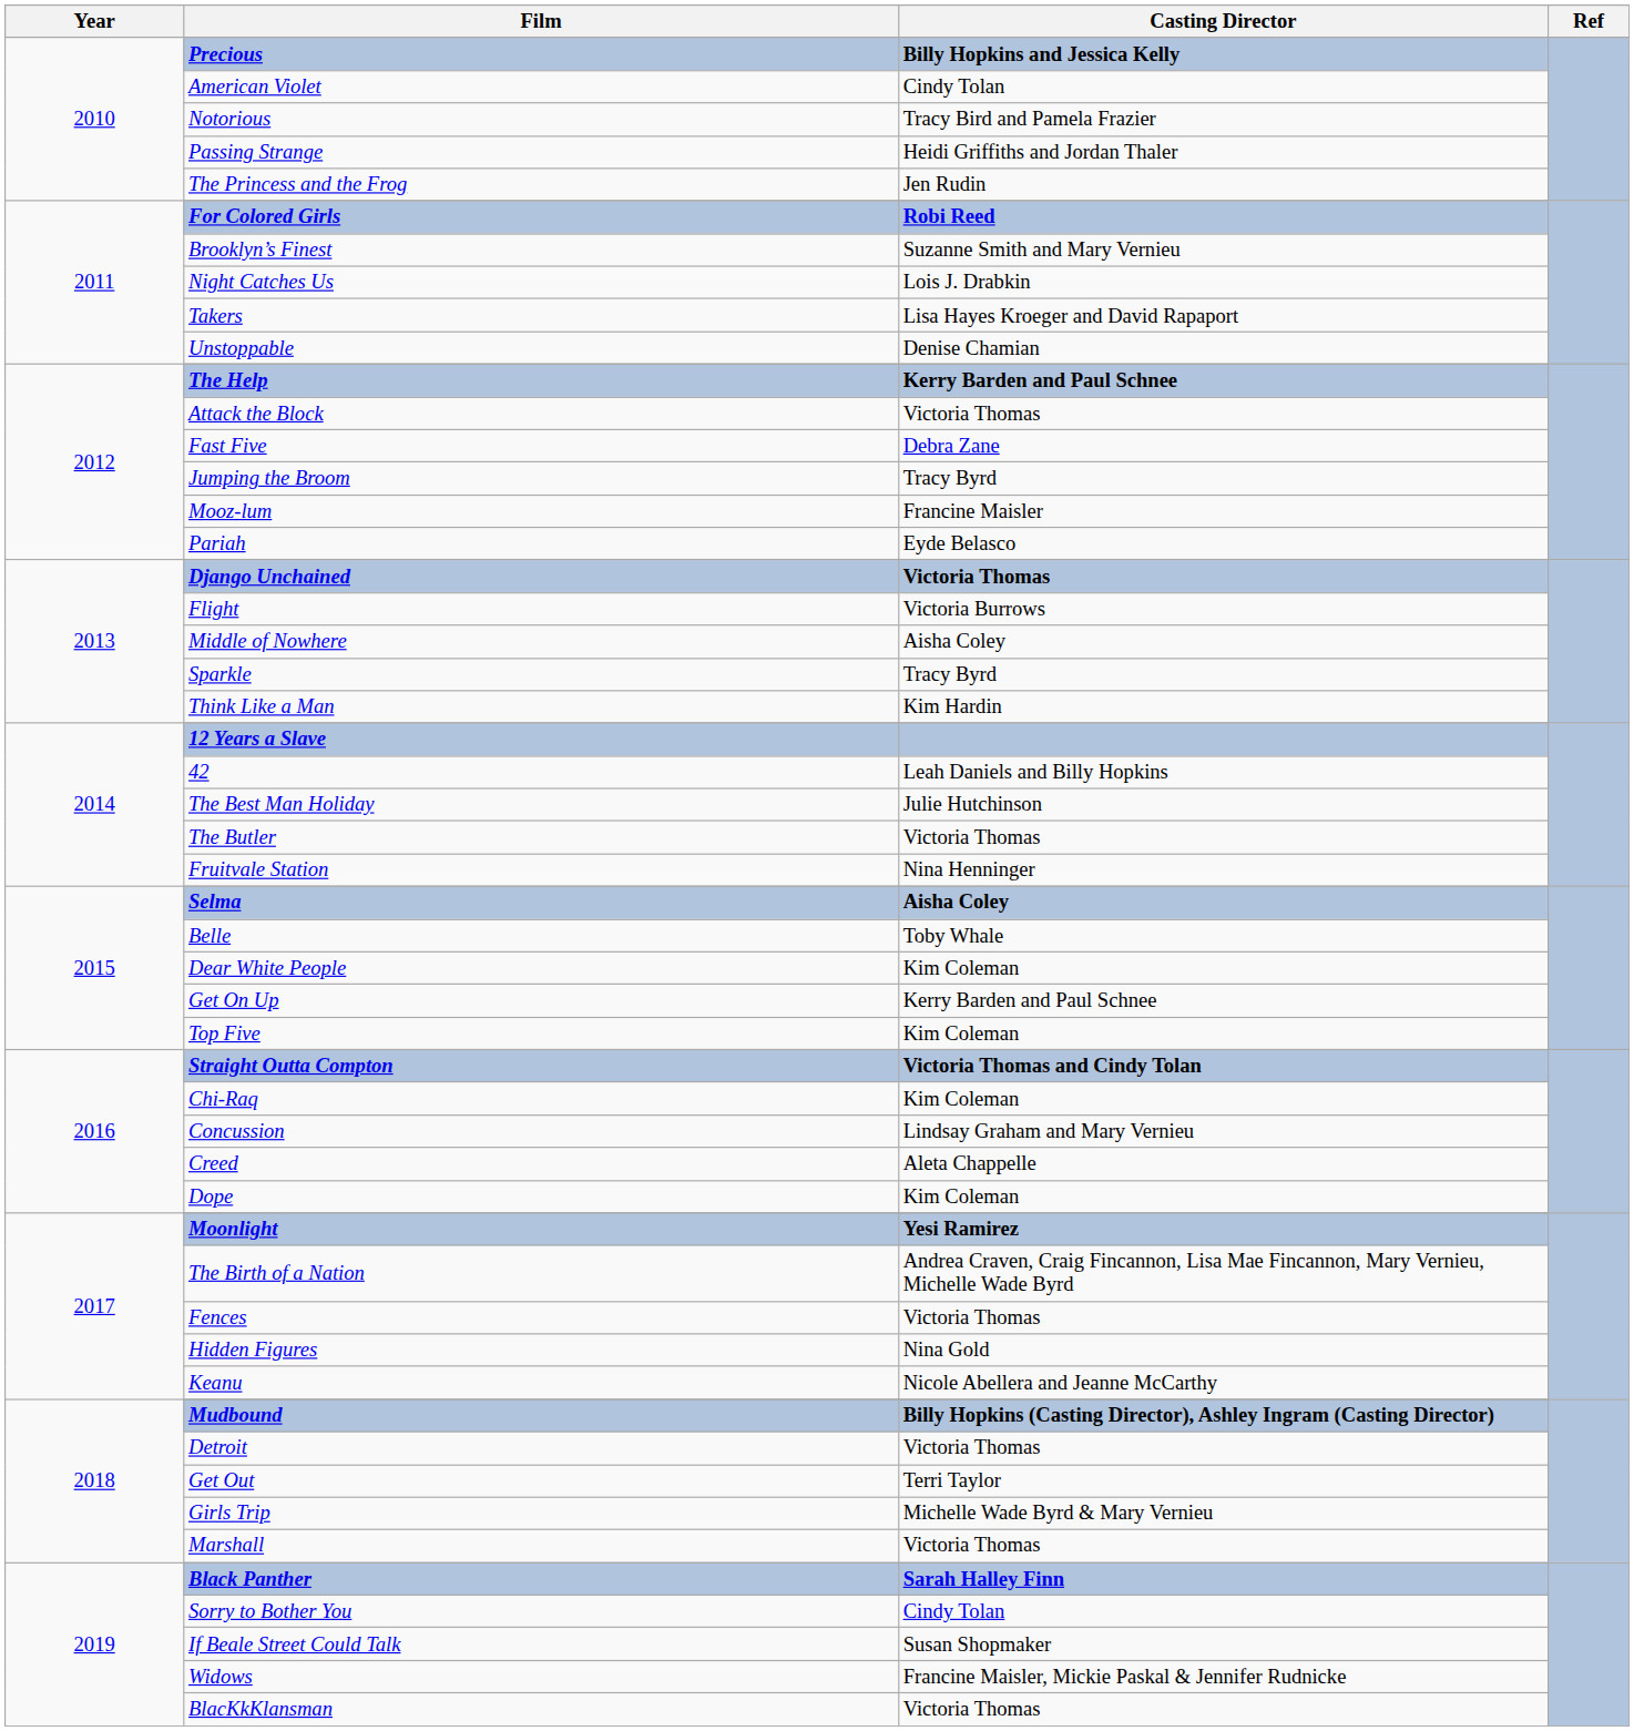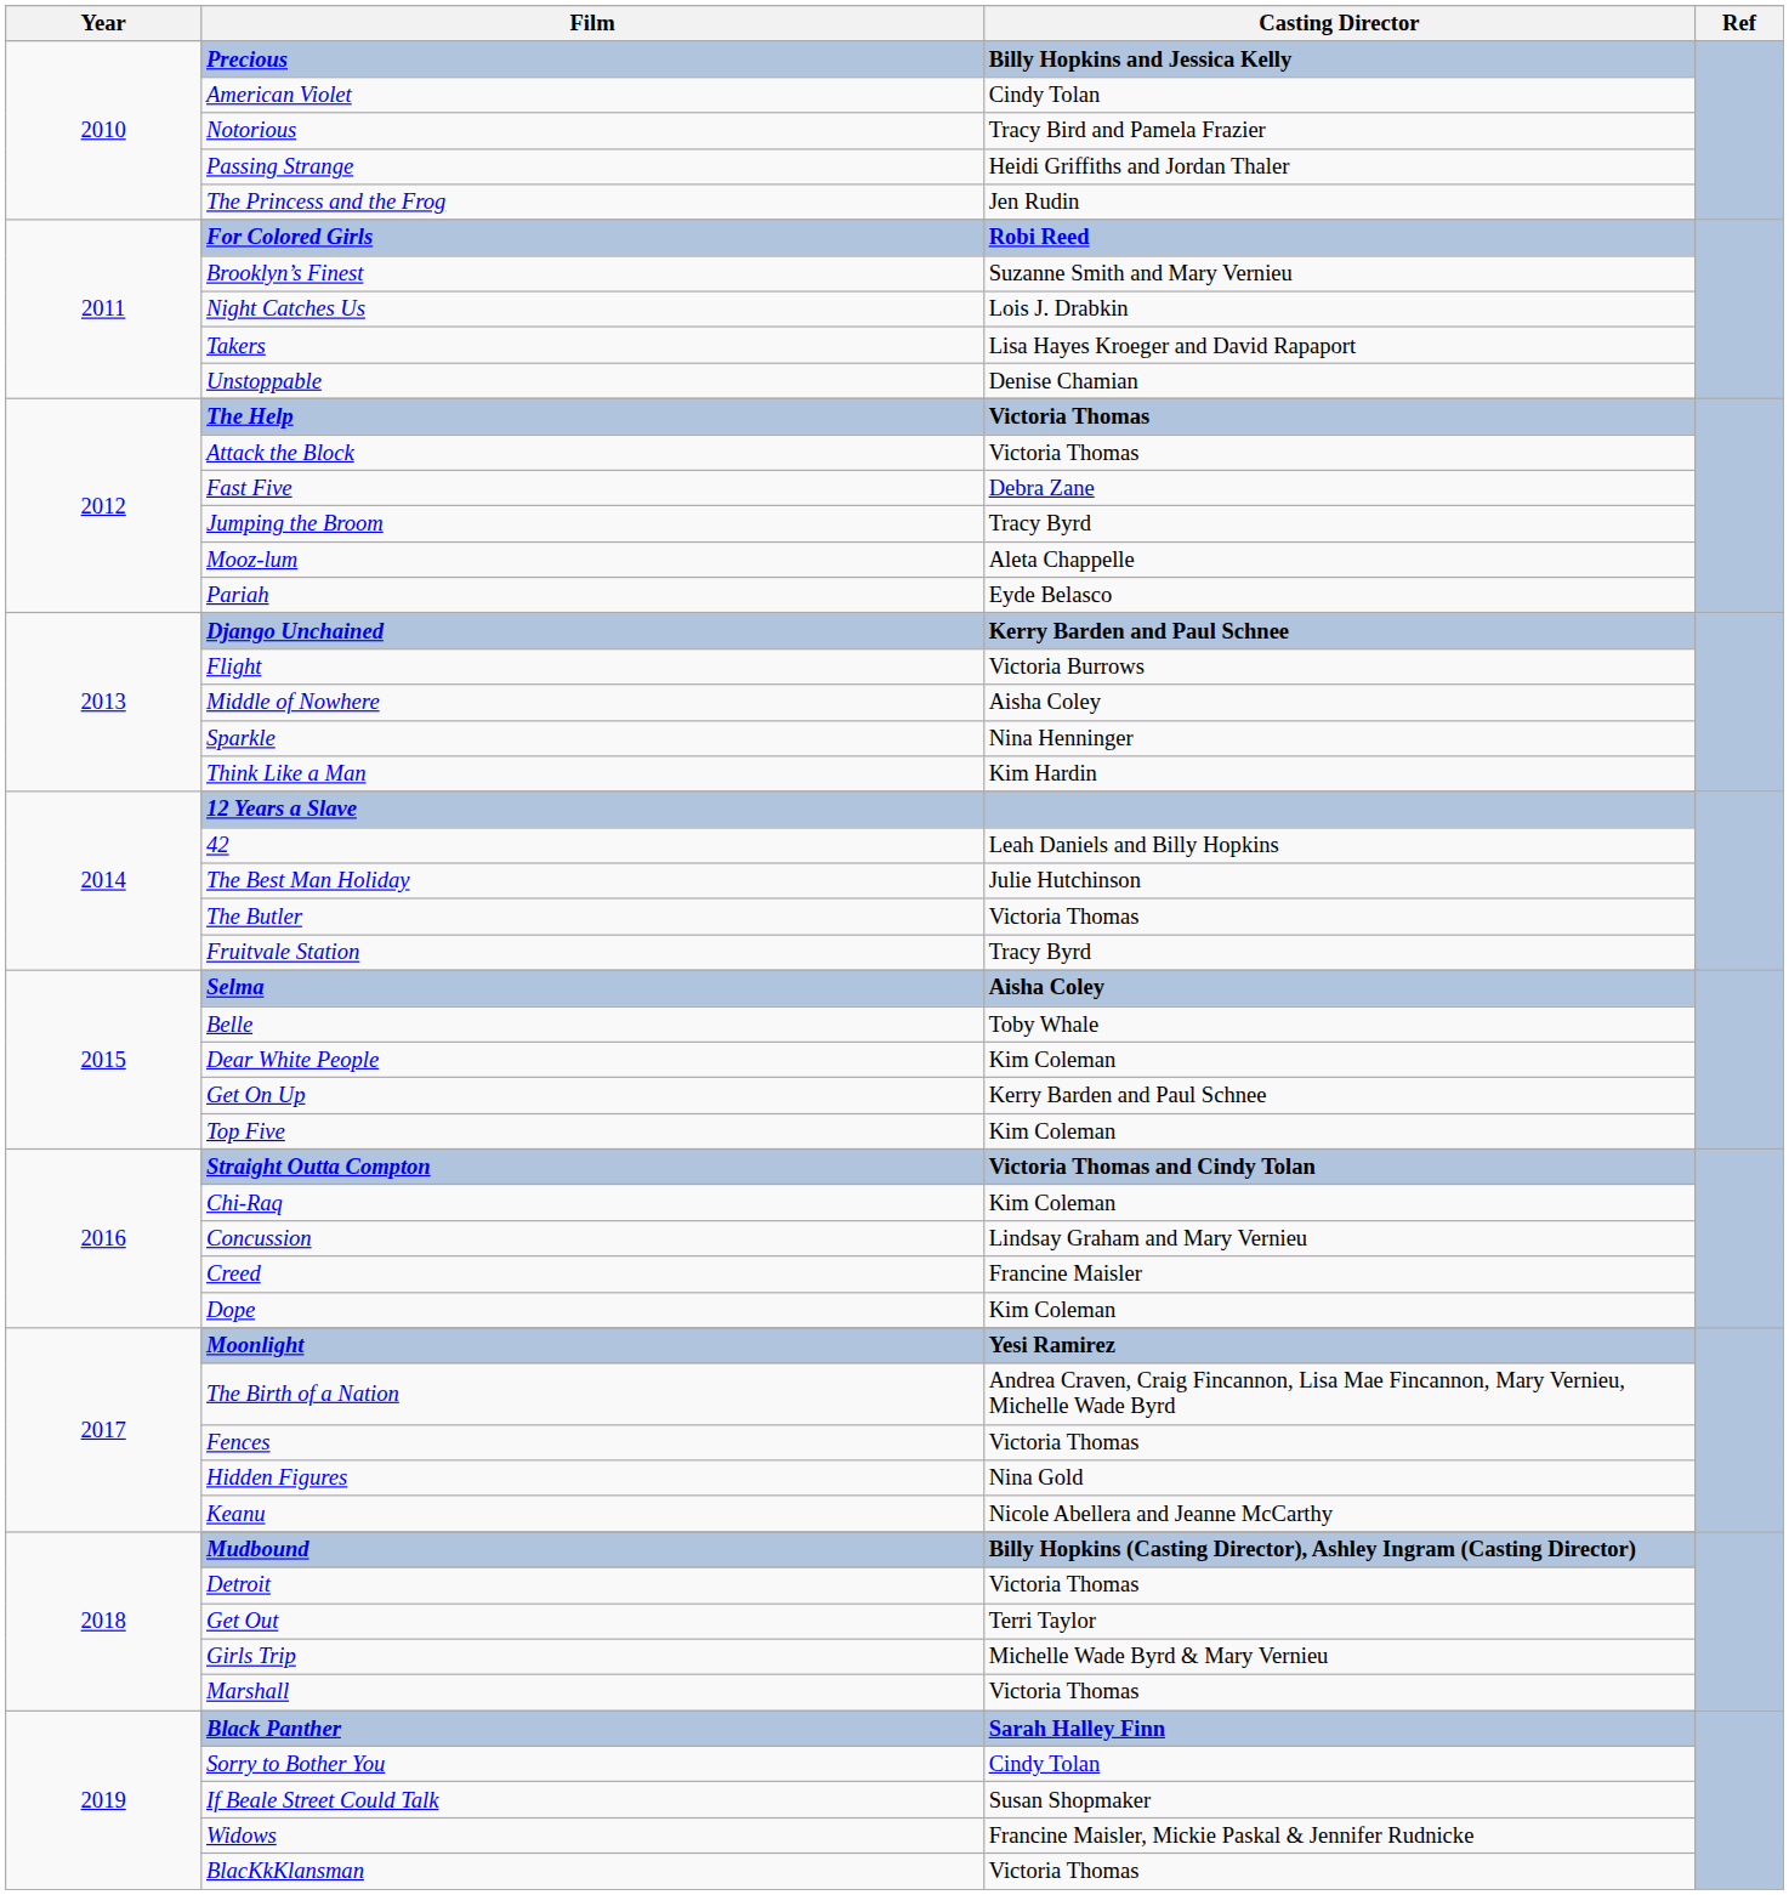The Help | Casting Director: Kerry Barden and Paul Schnee -> Victoria Thomas
Mooz-lum | Casting Director: Francine Maisler -> Aleta Chappelle
Django Unchained | Casting Director: Victoria Thomas -> Kerry Barden and Paul Schnee
Sparkle | Casting Director: Tracy Byrd -> Nina Henninger
Fruitvale Station | Casting Director: Nina Henninger -> Tracy Byrd
Creed | Casting Director: Aleta Chappelle -> Francine Maisler
